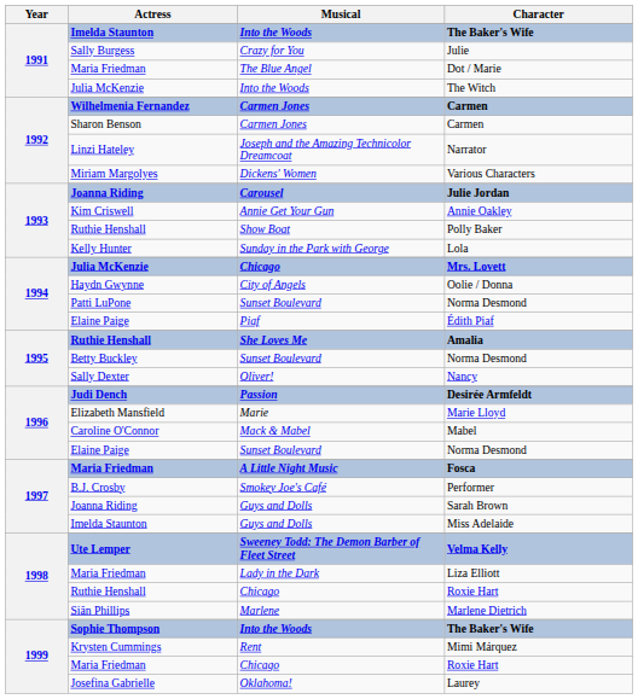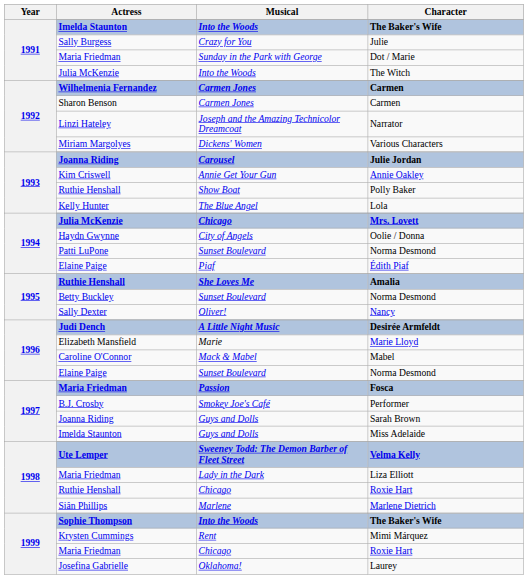Dot / Marie | Musical: The Blue Angel -> Sunday in the Park with George
Lola | Musical: Sunday in the Park with George -> The Blue Angel
Desirée Armfeldt | Musical: Passion -> A Little Night Music
Fosca | Musical: A Little Night Music -> Passion
